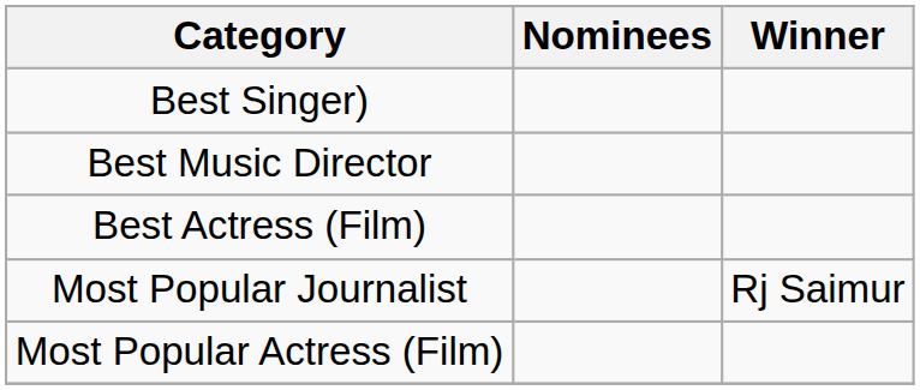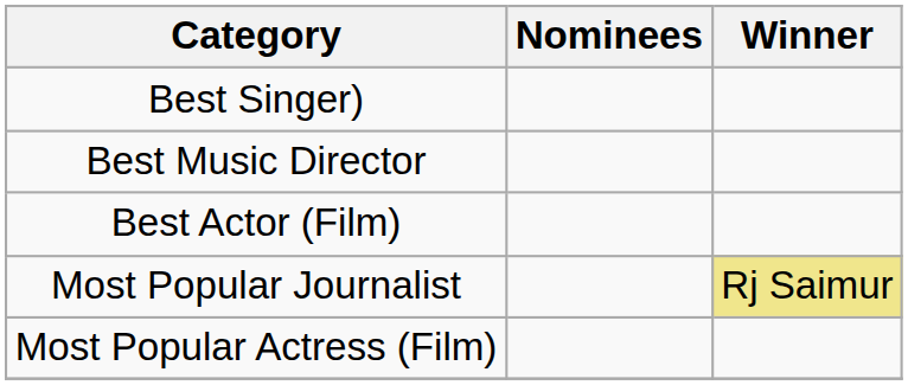+ row: Best Actor (Film)
- row: Best Actress (Film)
Most Popular Journalist | Winner: no background -> khaki background
